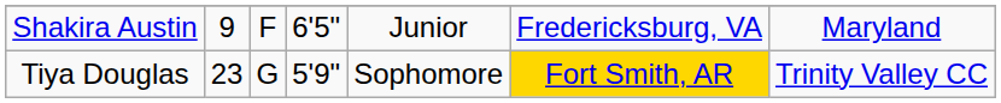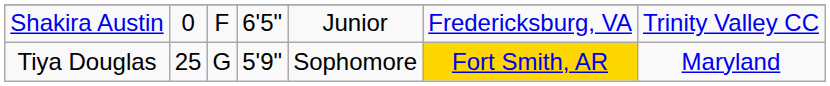Shakira Austin | column 2: 9 -> 0
Shakira Austin | column 7: Maryland -> Trinity Valley CC
Tiya Douglas | column 2: 23 -> 25
Tiya Douglas | column 7: Trinity Valley CC -> Maryland
